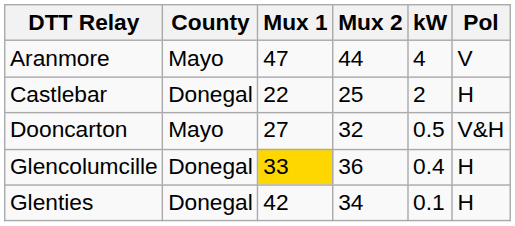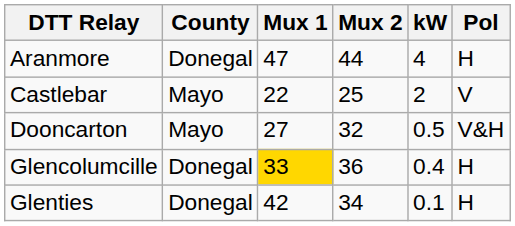Aranmore | County: Mayo -> Donegal
Aranmore | Pol: V -> H
Castlebar | County: Donegal -> Mayo
Castlebar | Pol: H -> V
